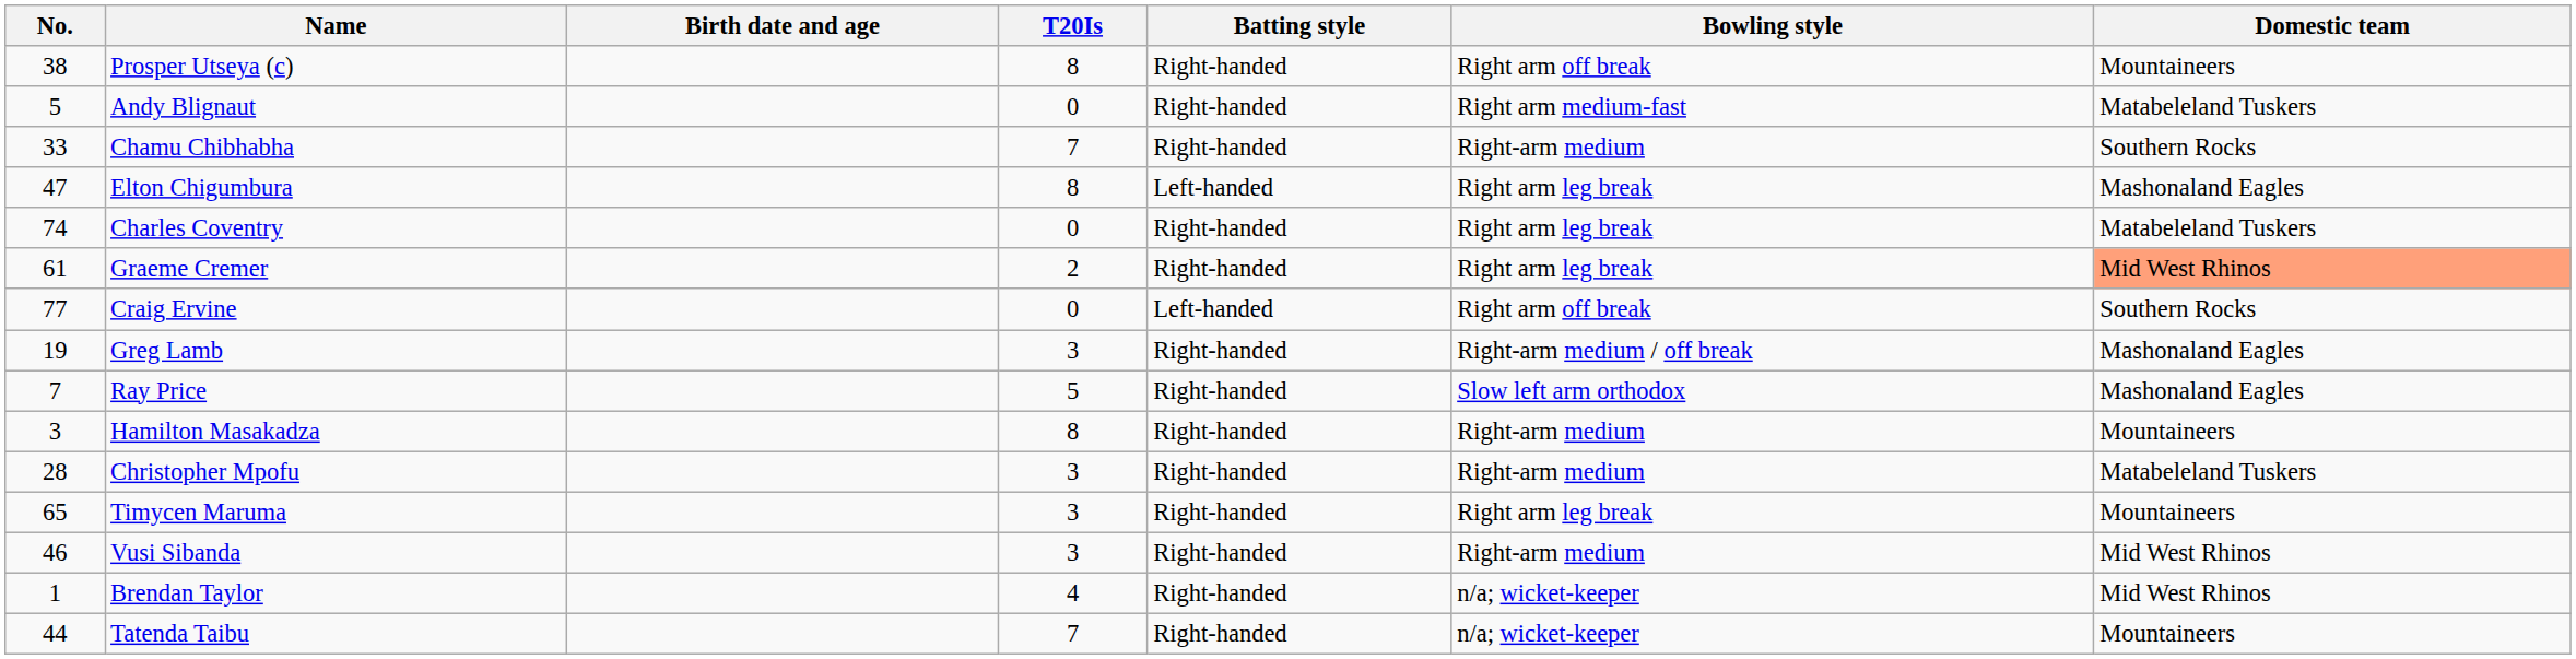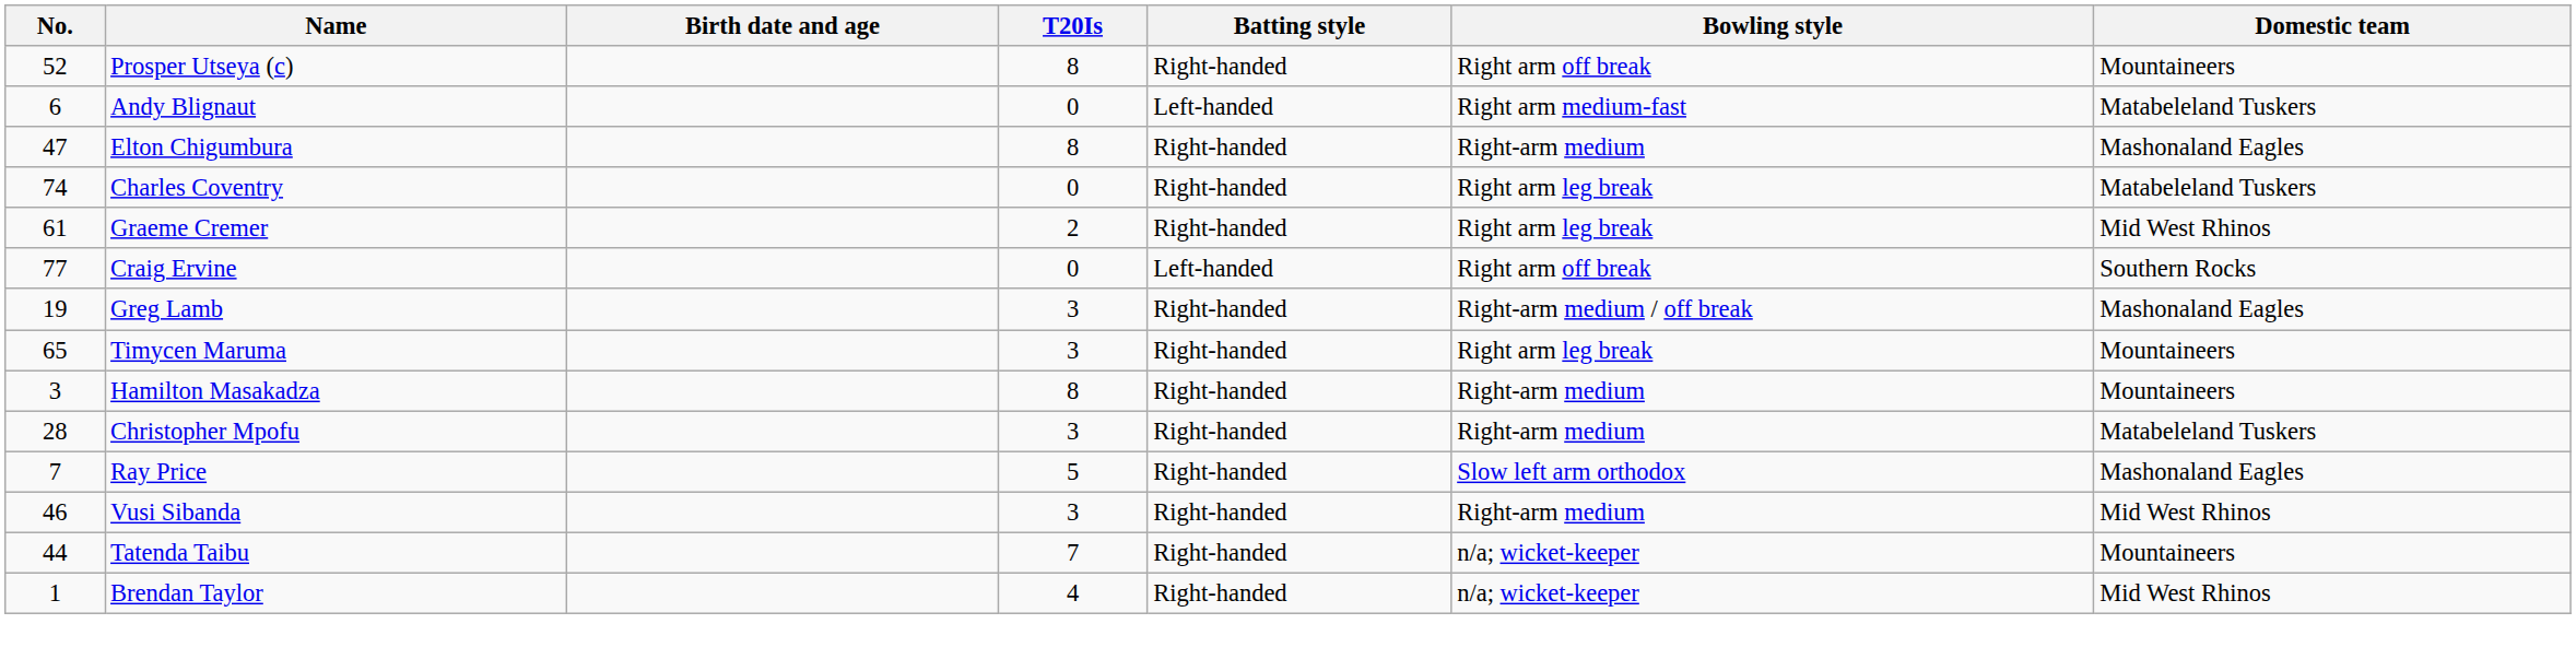Prosper Utseya (c) | No.: 38 -> 52
Andy Blignaut | No.: 5 -> 6
Andy Blignaut | Batting style: Right-handed -> Left-handed
- row: 33 | Chamu Chibhabha | 7 | Right-handed | Right-arm medium | Southern Rocks
Elton Chigumbura | Batting style: Left-handed -> Right-handed
Elton Chigumbura | Bowling style: Right arm leg break -> Right-arm medium
Graeme Cremer | Domestic team: lightsalmon background -> no background
rows swapped: Timycen Maruma <-> Ray Price
rows swapped: Tatenda Taibu <-> Brendan Taylor
